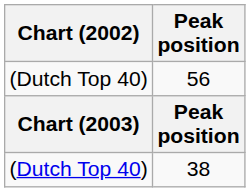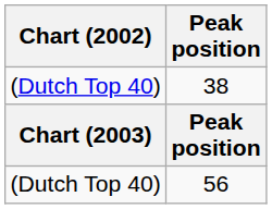rows swapped: 38 <-> 56
